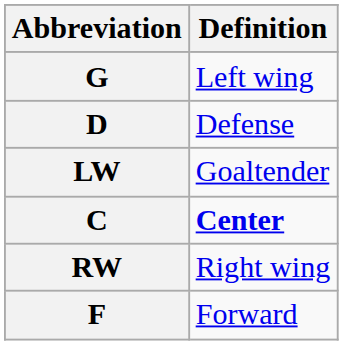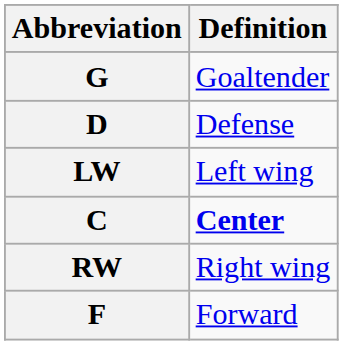G | Definition: Left wing -> Goaltender
LW | Definition: Goaltender -> Left wing
